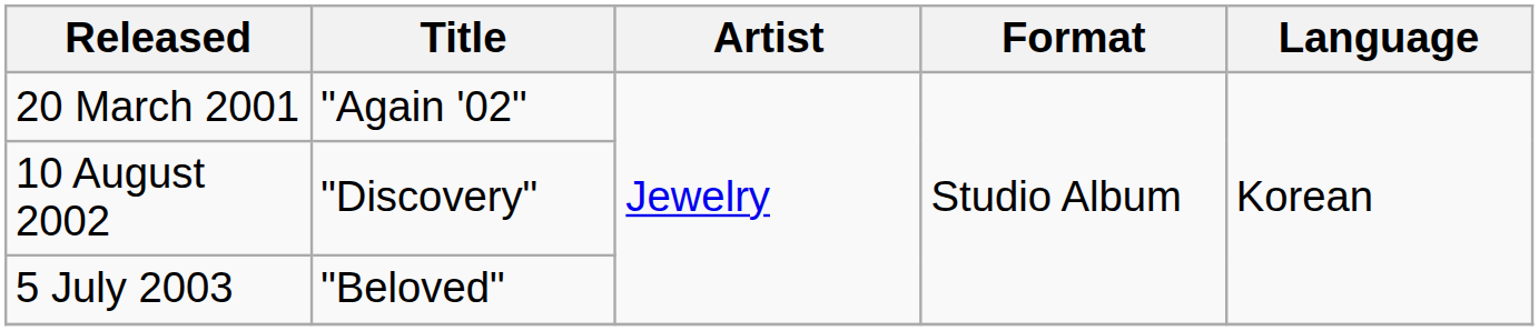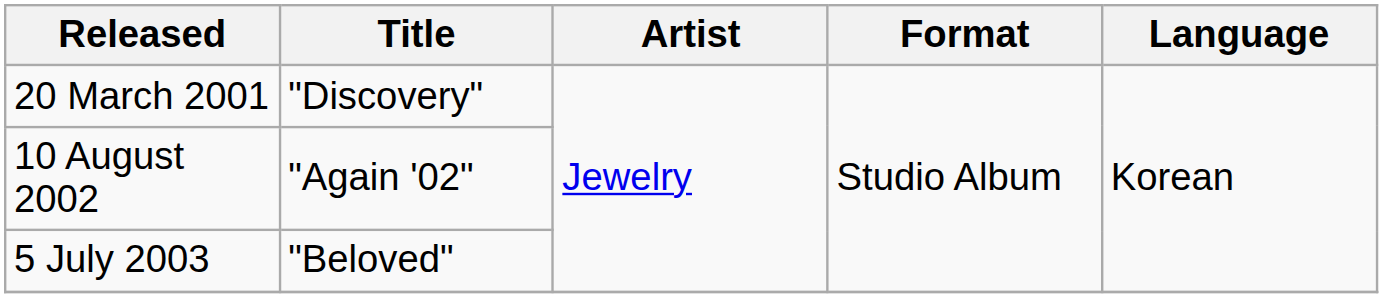20 March 2001 | Title: "Again '02" -> "Discovery"
10 August 2002 | Title: "Discovery" -> "Again '02"
